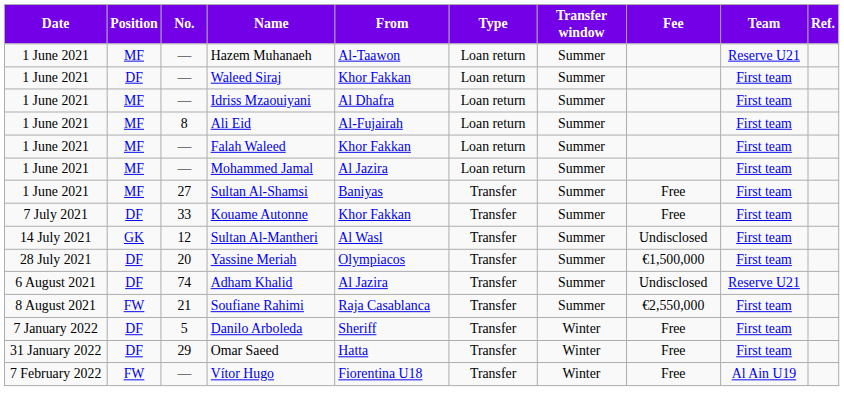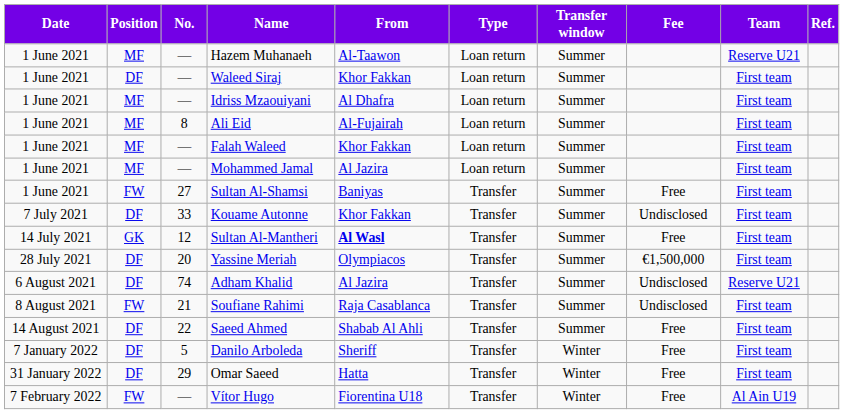Sultan Al-Shamsi | Position: MF -> FW
Kouame Autonne | Fee: Free -> Undisclosed
Sultan Al-Mantheri | From: normal -> bold
Sultan Al-Mantheri | Fee: Undisclosed -> Free
Soufiane Rahimi | Fee: €2,550,000 -> Undisclosed
+ row: 14 August 2021 | DF | 22 | Saeed Ahmed | Shabab Al Ahli | Transfer | Summer | Free | First team
